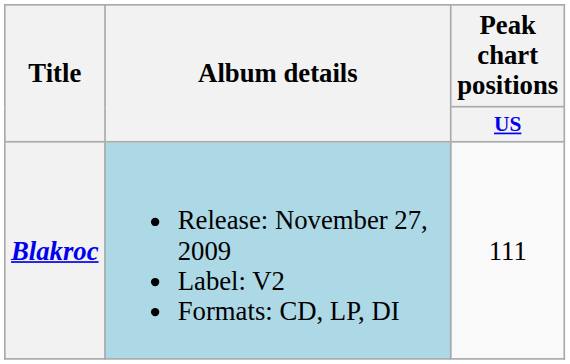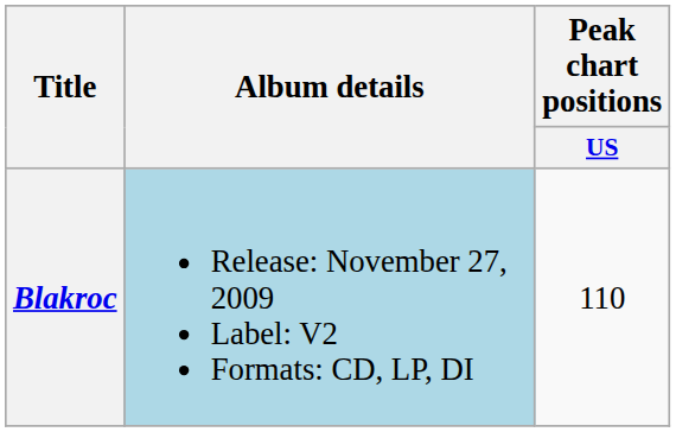Blakroc | Peak chart positions / US: 111 -> 110
